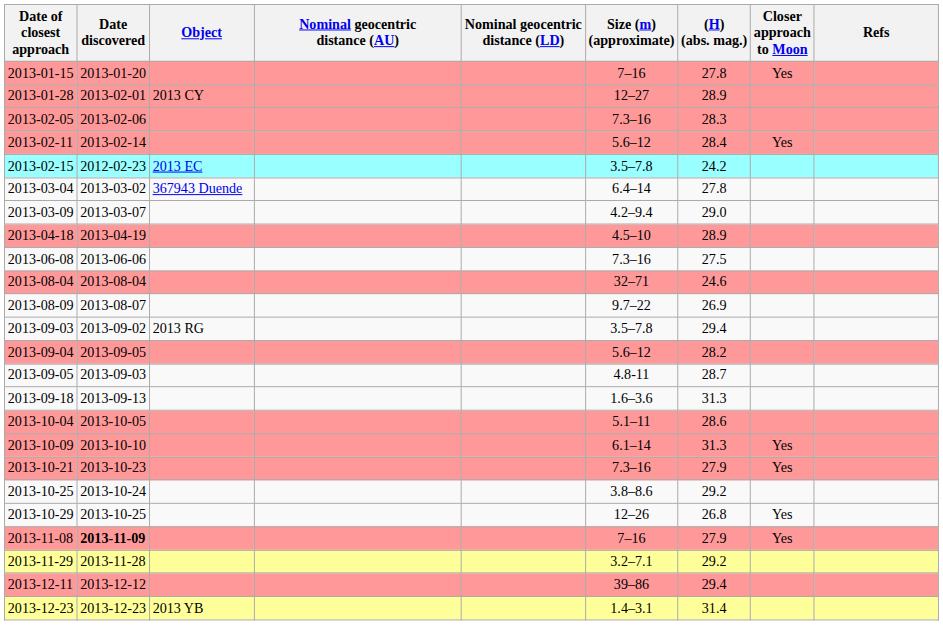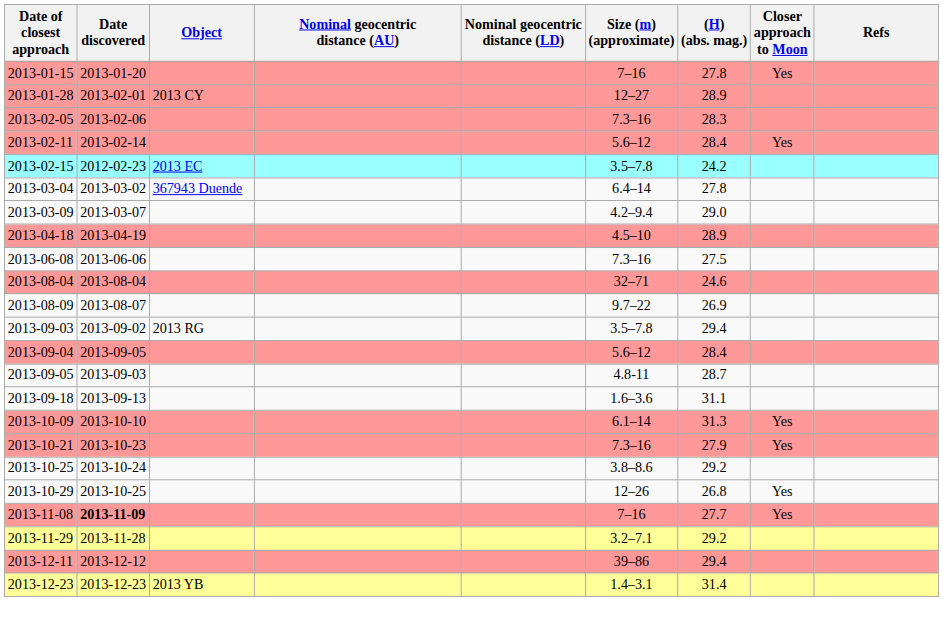2013-09-04 | (H) (abs. mag.): 28.2 -> 28.4
2013-09-18 | (H) (abs. mag.): 31.3 -> 31.1
- row: 2013-10-04 | 2013-10-05 | 5.1–11 | 28.6
2013-11-08 | (H) (abs. mag.): 27.9 -> 27.7
